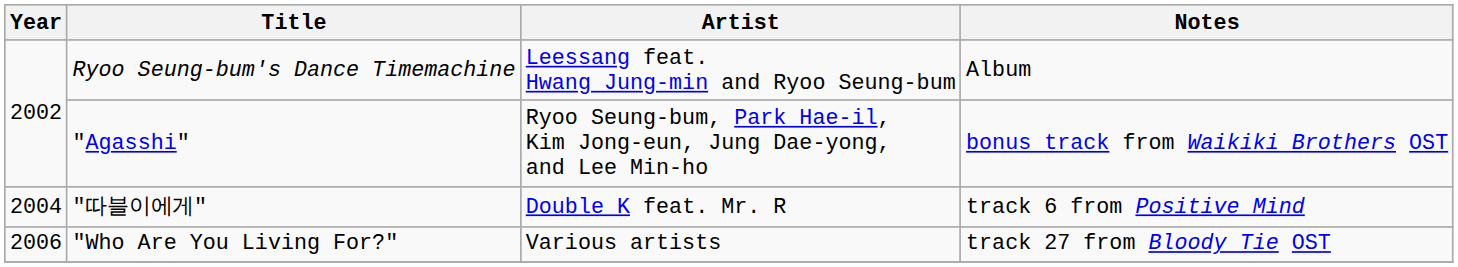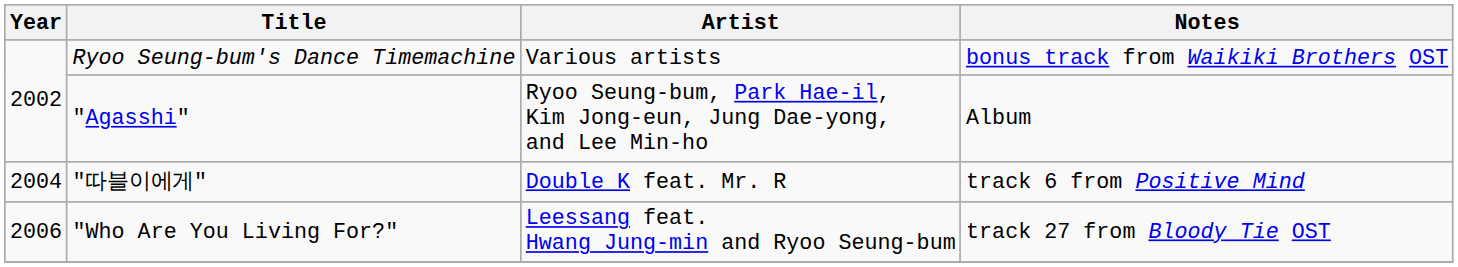Ryoo Seung-bum's Dance Timemachine | Artist: Leessang feat. Hwang Jung-min and Ryoo Seung-bum -> Various artists
Ryoo Seung-bum's Dance Timemachine | Notes: Album -> bonus track from Waikiki Brothers OST
"Agasshi" | Notes: bonus track from Waikiki Brothers OST -> Album
"Who Are You Living For?" | Artist: Various artists -> Leessang feat. Hwang Jung-min and Ryoo Seung-bum
